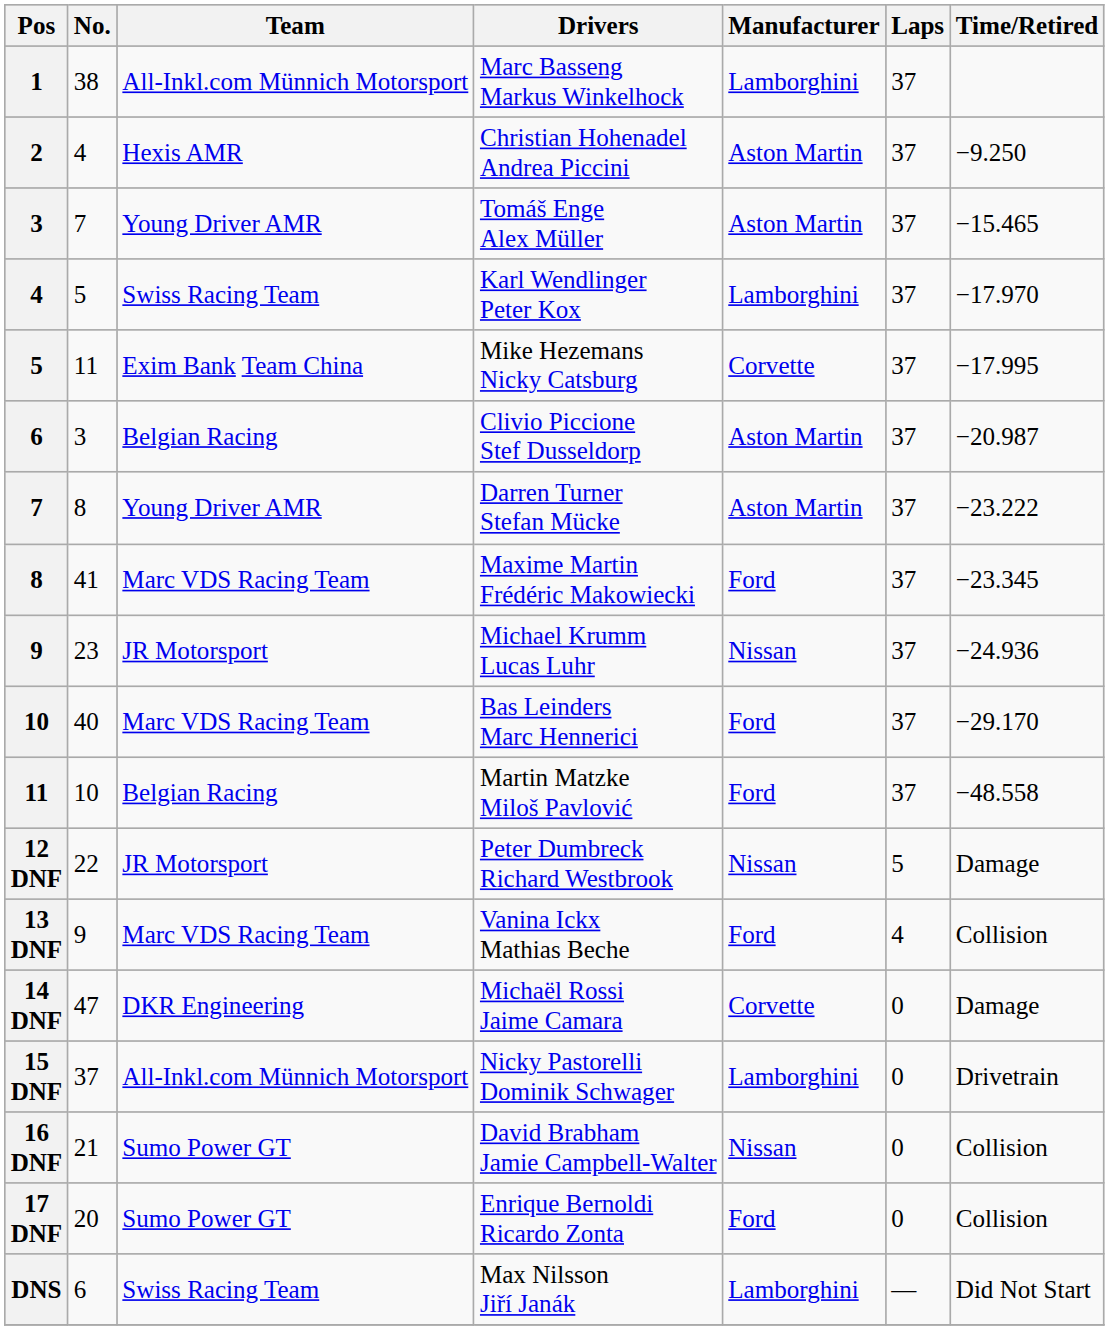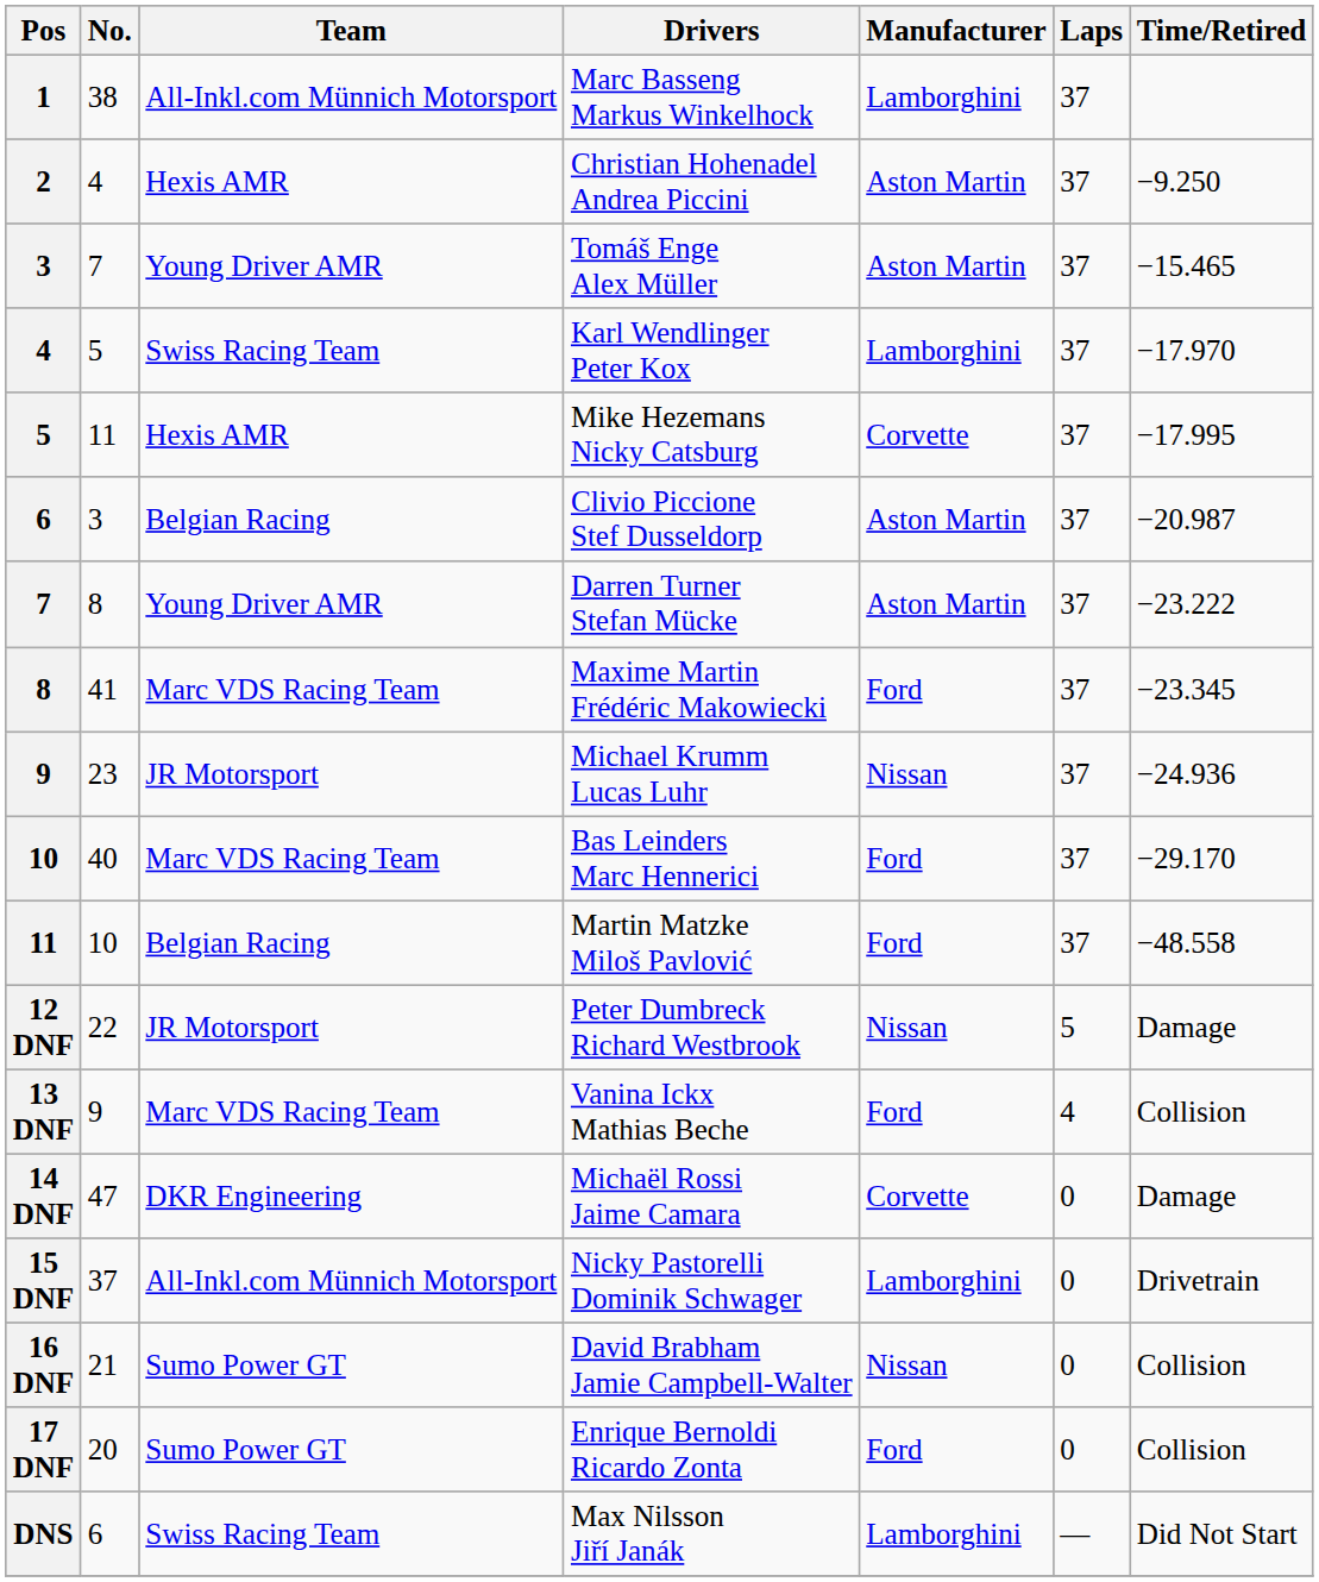Mike Hezemans Nicky Catsburg | Team: Exim Bank Team China -> Hexis AMR
